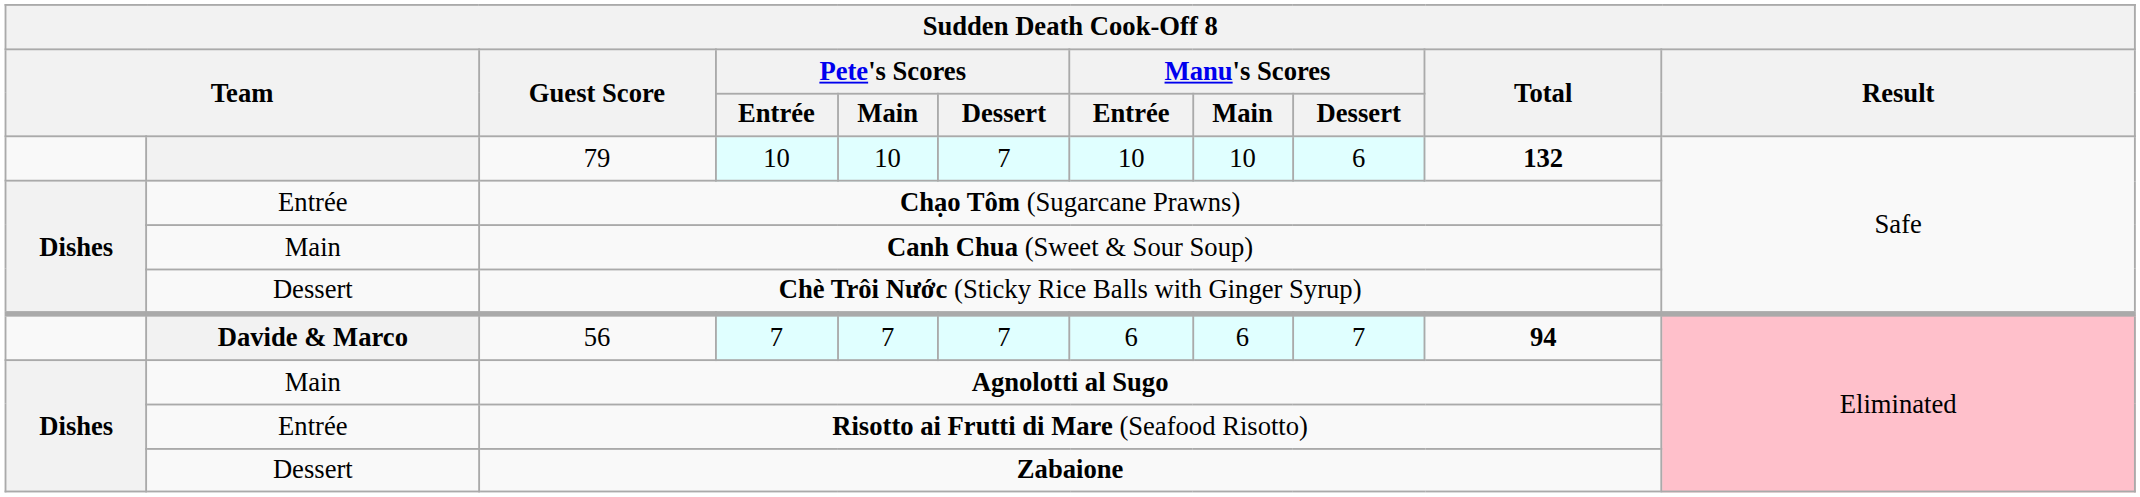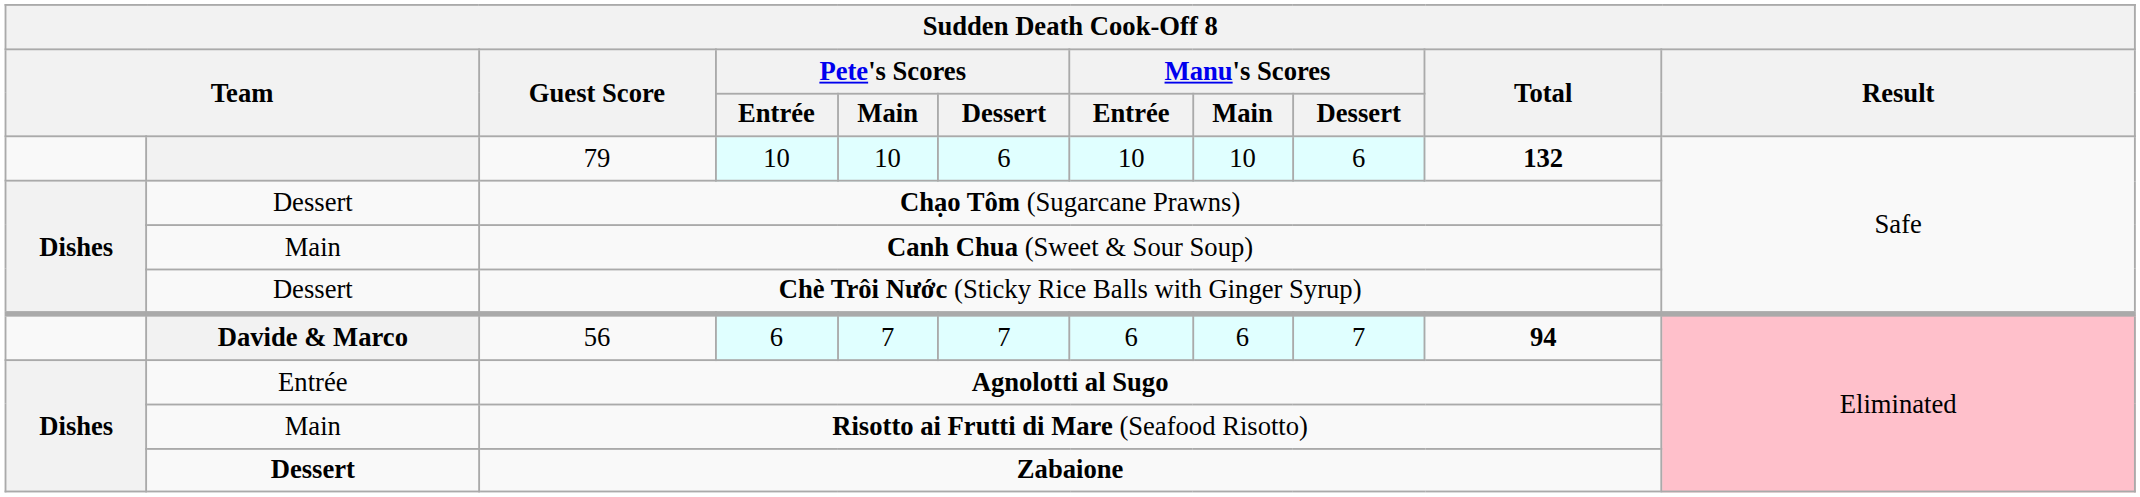79 | Pete's Scores / Dessert: 7 -> 6
Chạo Tôm (Sugarcane Prawns) | column 2: Entrée -> Dessert
56 | Pete's Scores / Entrée: 7 -> 6
Agnolotti al Sugo | column 2: Main -> Entrée
Risotto ai Frutti di Mare (Seafood Risotto) | column 2: Entrée -> Main
Zabaione | column 2: normal -> bold
